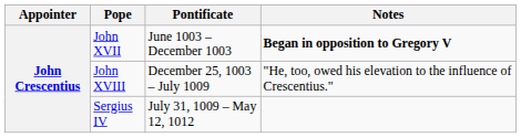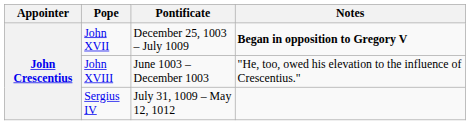John XVII | Pontificate: June 1003 – December 1003 -> December 25, 1003 – July 1009
John XVIII | Pontificate: December 25, 1003 – July 1009 -> June 1003 – December 1003
